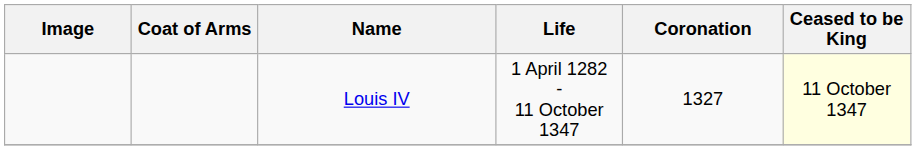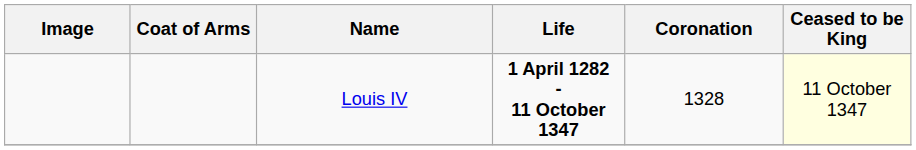Louis IV | Life: normal -> bold
Louis IV | Coronation: 1327 -> 1328
